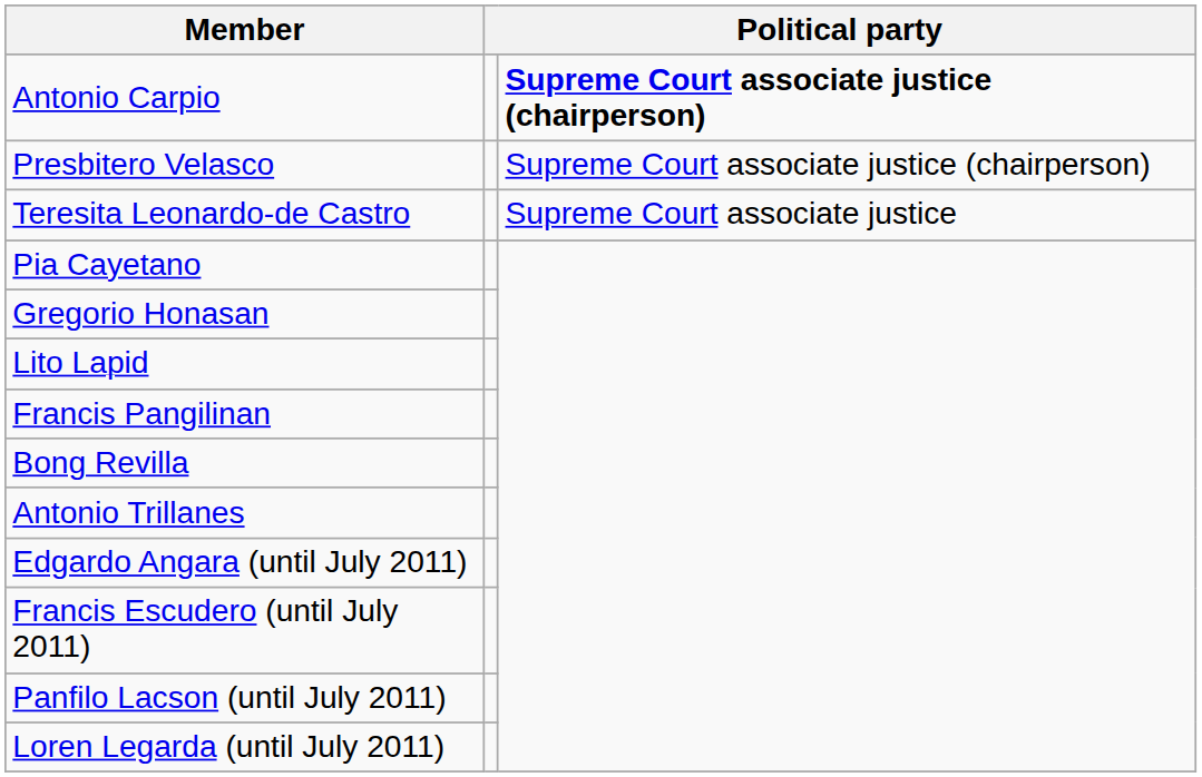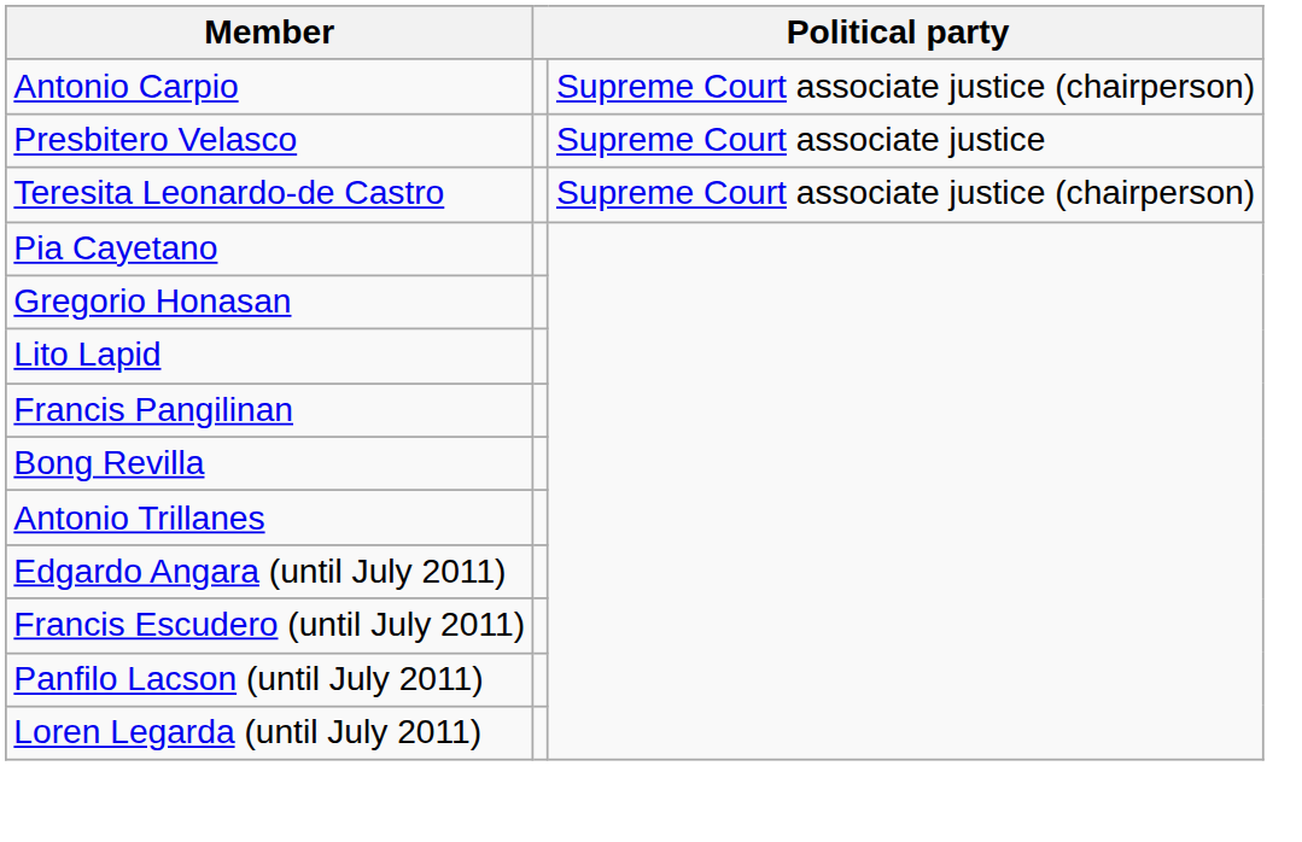Antonio Carpio | column 3: bold -> normal
Presbitero Velasco | column 3: Supreme Court associate justice (chairperson) -> Supreme Court associate justice
Teresita Leonardo-de Castro | column 3: Supreme Court associate justice -> Supreme Court associate justice (chairperson)
